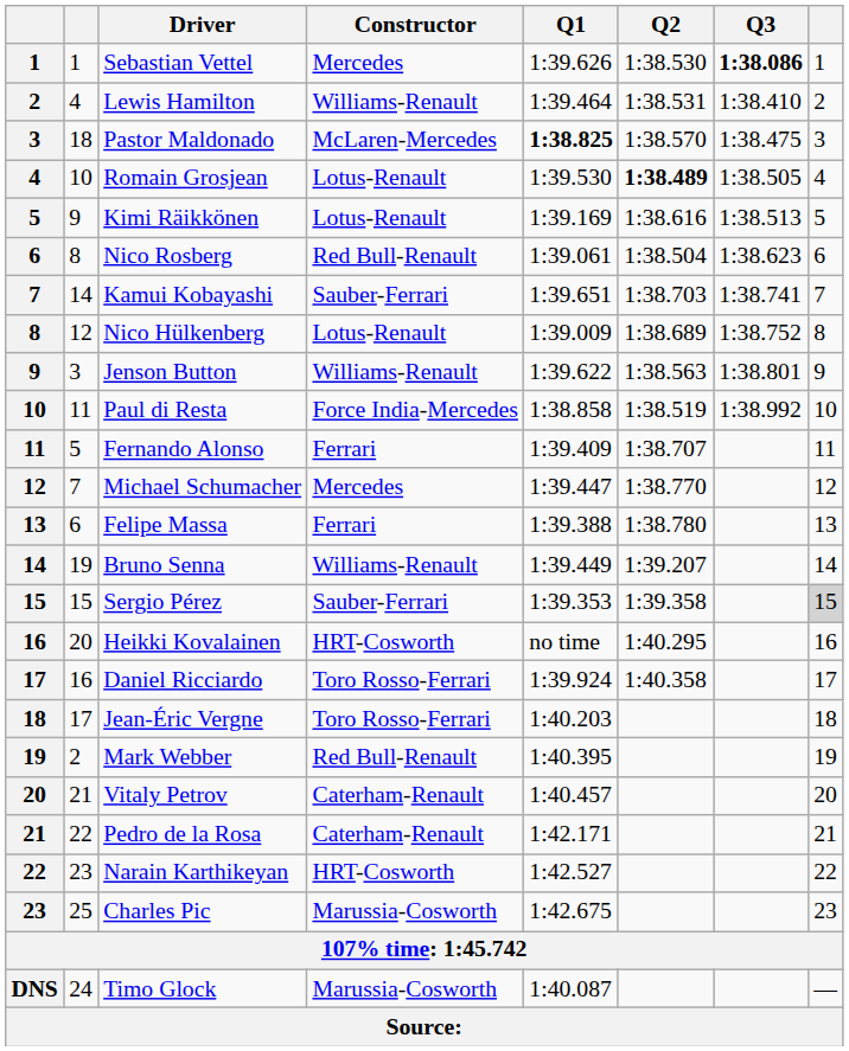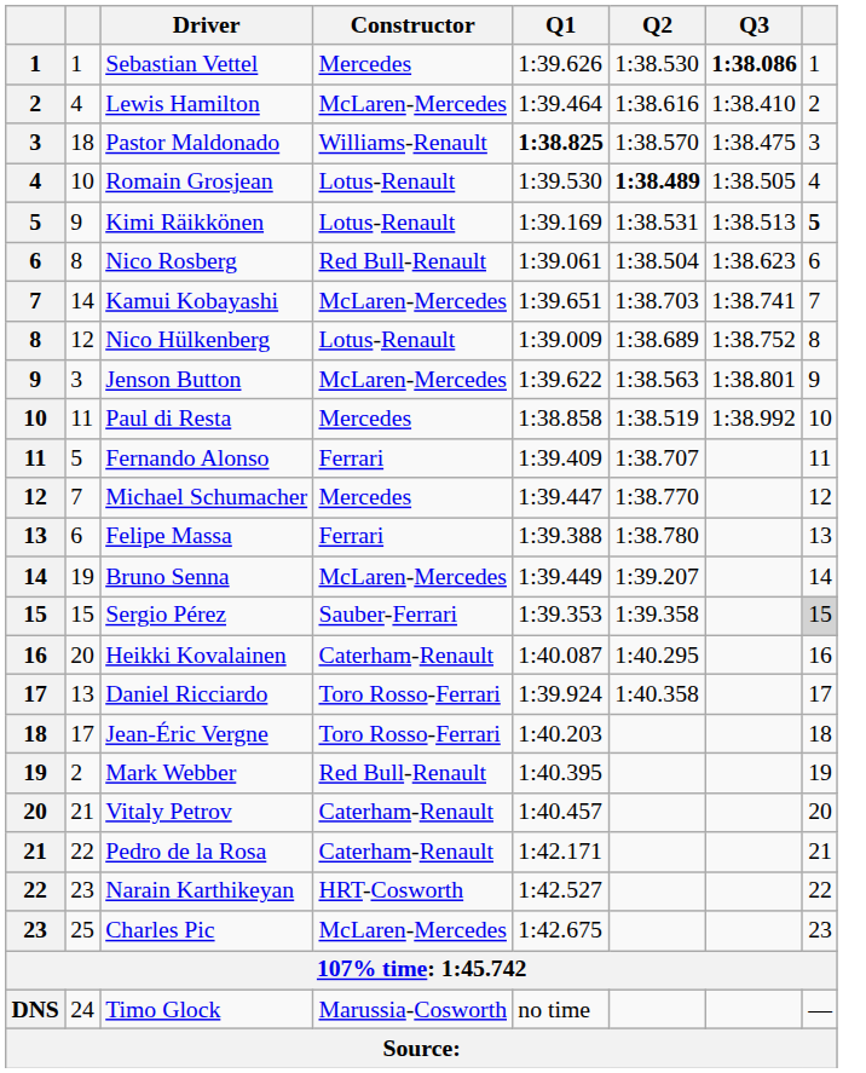Lewis Hamilton | Constructor: Williams-Renault -> McLaren-Mercedes
Lewis Hamilton | Q2: 1:38.531 -> 1:38.616
Pastor Maldonado | Constructor: McLaren-Mercedes -> Williams-Renault
Kimi Räikkönen | Q2: 1:38.616 -> 1:38.531
Kimi Räikkönen | column 8: normal -> bold
Kamui Kobayashi | Constructor: Sauber-Ferrari -> McLaren-Mercedes
Jenson Button | Constructor: Williams-Renault -> McLaren-Mercedes
Paul di Resta | Constructor: Force India-Mercedes -> Mercedes
Bruno Senna | Constructor: Williams-Renault -> McLaren-Mercedes
Heikki Kovalainen | Constructor: HRT-Cosworth -> Caterham-Renault
Heikki Kovalainen | Q1: no time -> 1:40.087
Daniel Ricciardo | column 2: 16 -> 13
Charles Pic | Constructor: Marussia-Cosworth -> McLaren-Mercedes
Timo Glock | Q1: 1:40.087 -> no time
